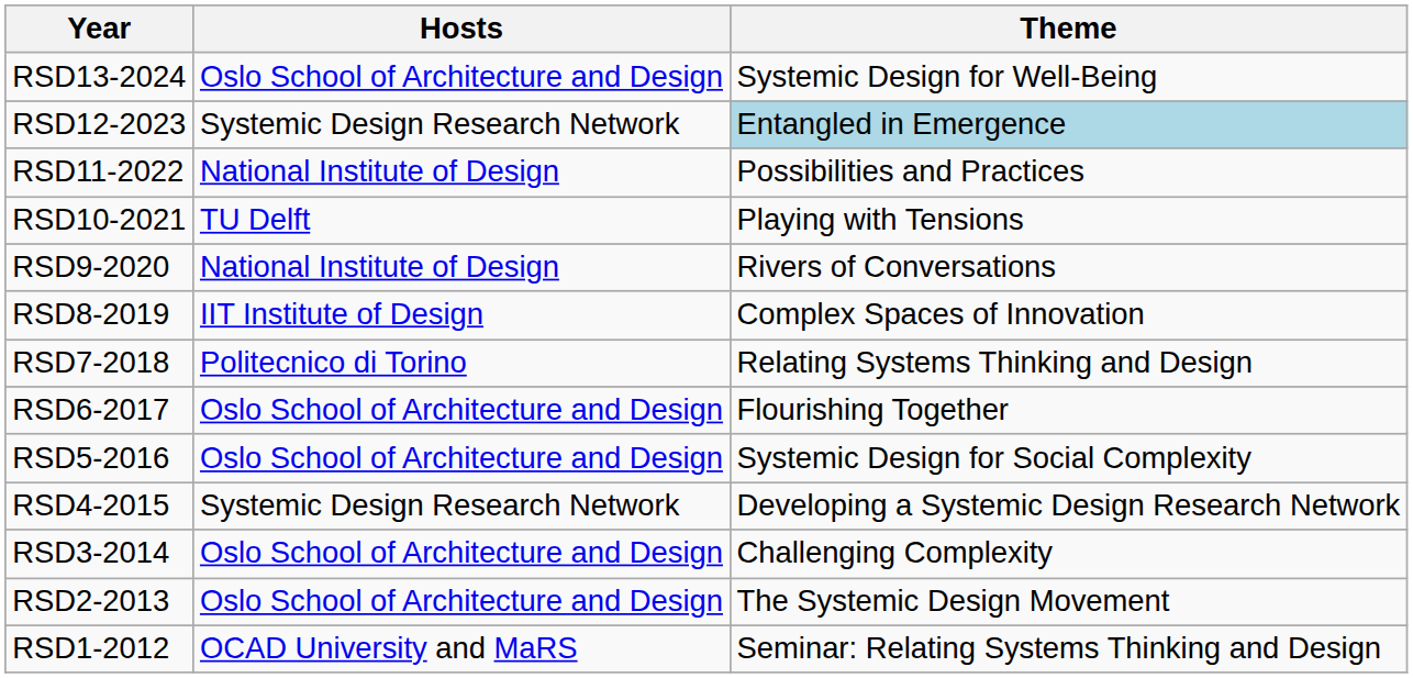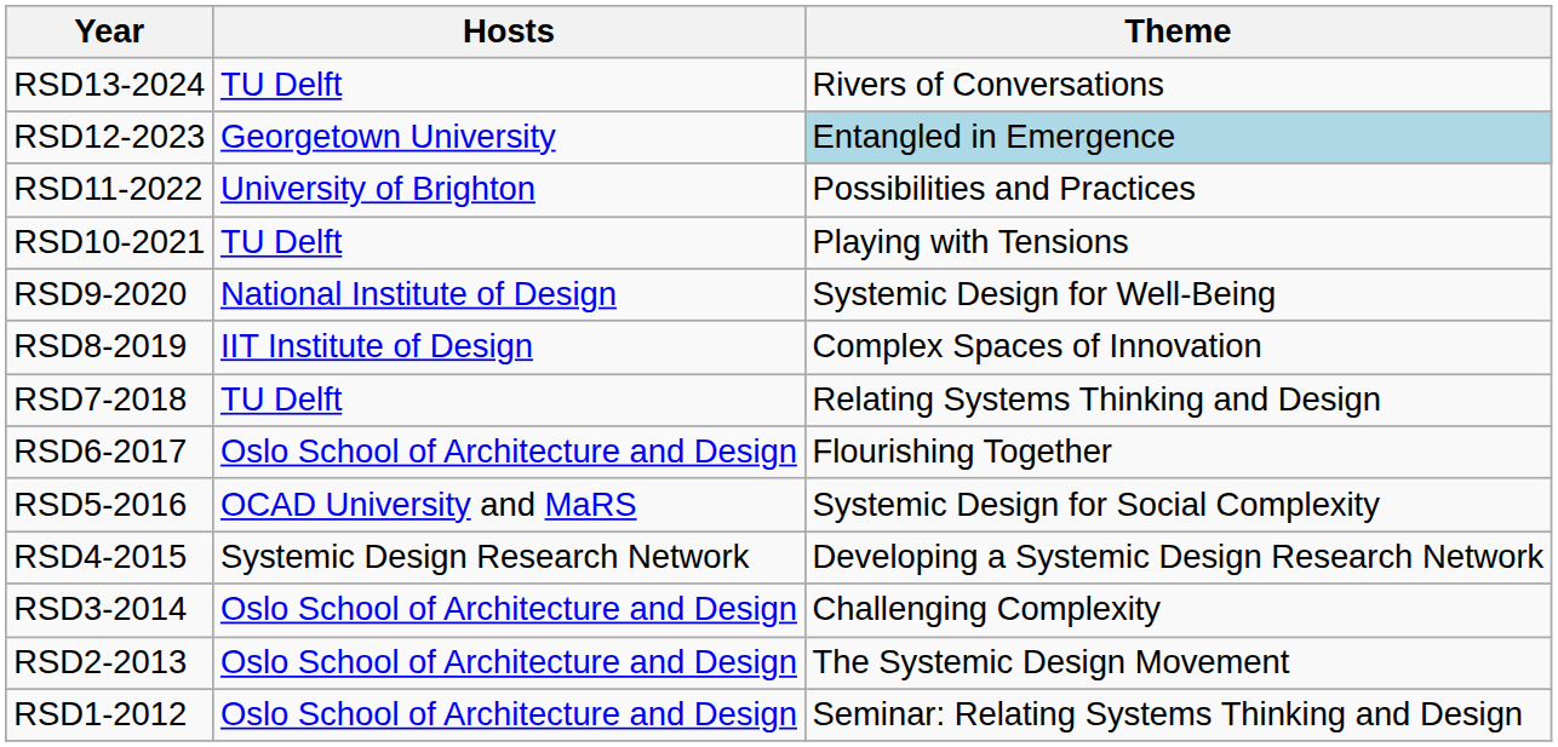RSD13-2024 | Hosts: Oslo School of Architecture and Design -> TU Delft
RSD13-2024 | Theme: Systemic Design for Well-Being -> Rivers of Conversations
RSD12-2023 | Hosts: Systemic Design Research Network -> Georgetown University
RSD11-2022 | Hosts: National Institute of Design -> University of Brighton
RSD9-2020 | Theme: Rivers of Conversations -> Systemic Design for Well-Being
RSD7-2018 | Hosts: Politecnico di Torino -> TU Delft
RSD5-2016 | Hosts: Oslo School of Architecture and Design -> OCAD University and MaRS
RSD1-2012 | Hosts: OCAD University and MaRS -> Oslo School of Architecture and Design
